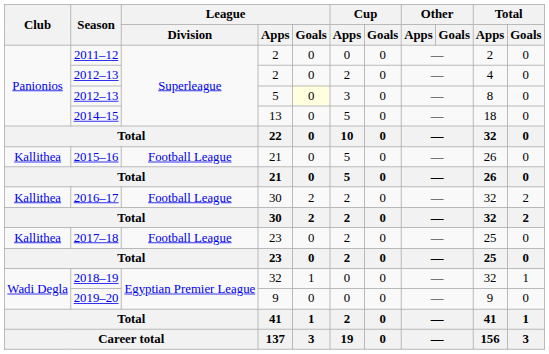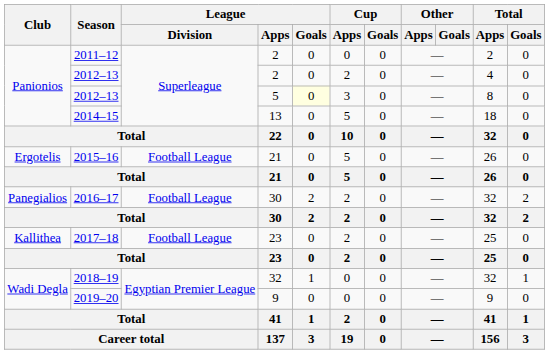2015–16 | Club: Kallithea -> Ergotelis
2016–17 | Club: Kallithea -> Panegialios
